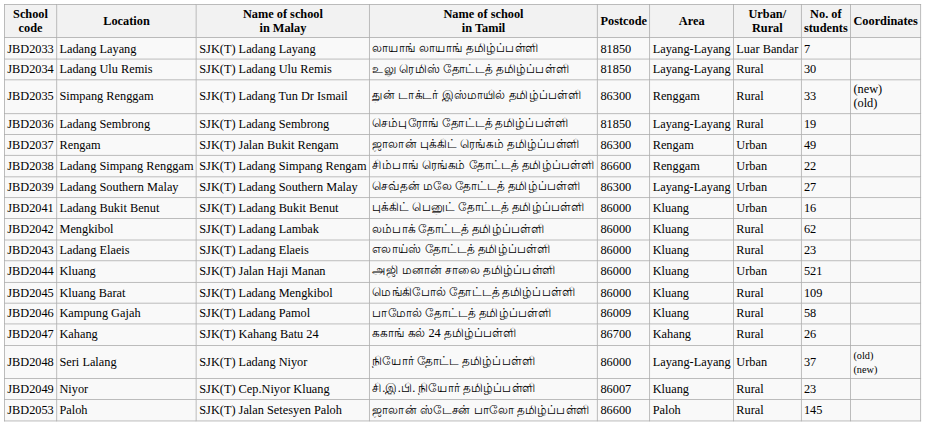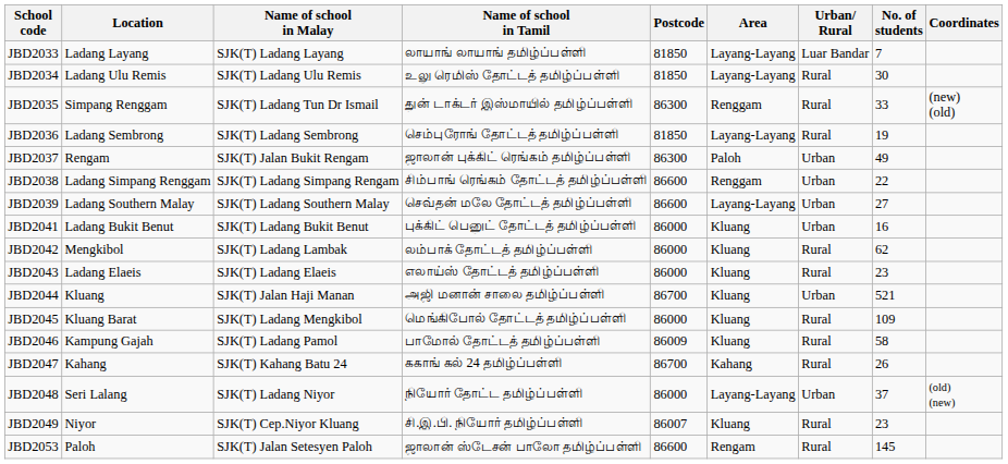JBD2037 | Area: Rengam -> Paloh
JBD2039 | Postcode: 86300 -> 86600
JBD2044 | Postcode: 86000 -> 86700
JBD2053 | Area: Paloh -> Rengam
